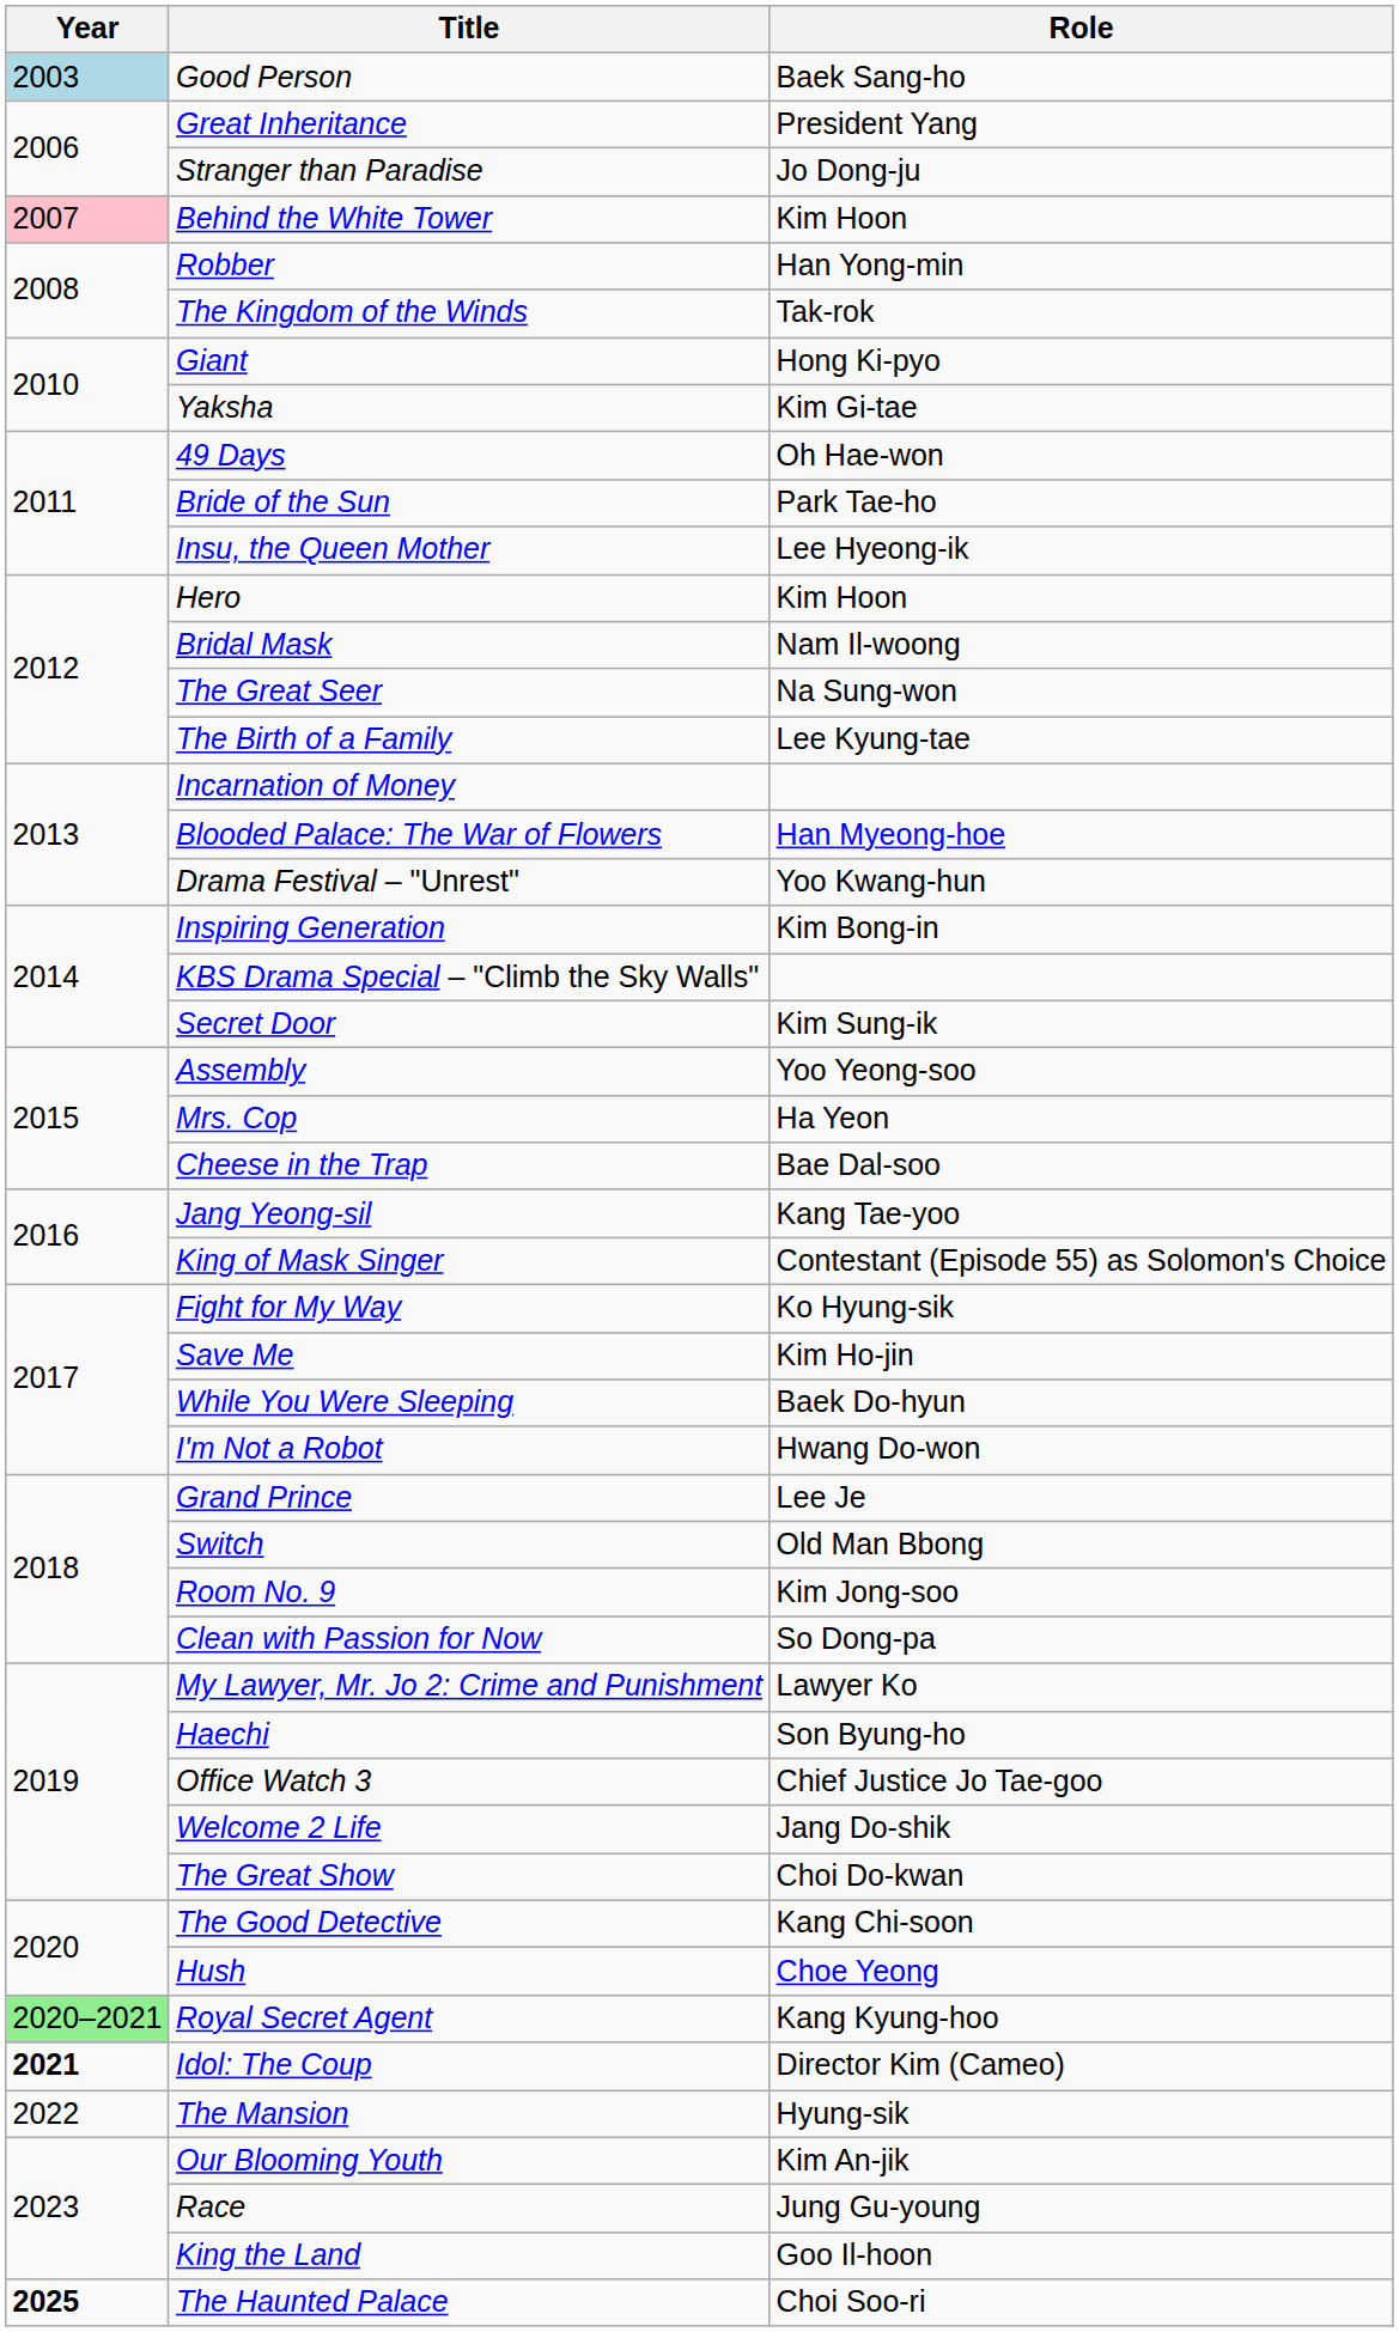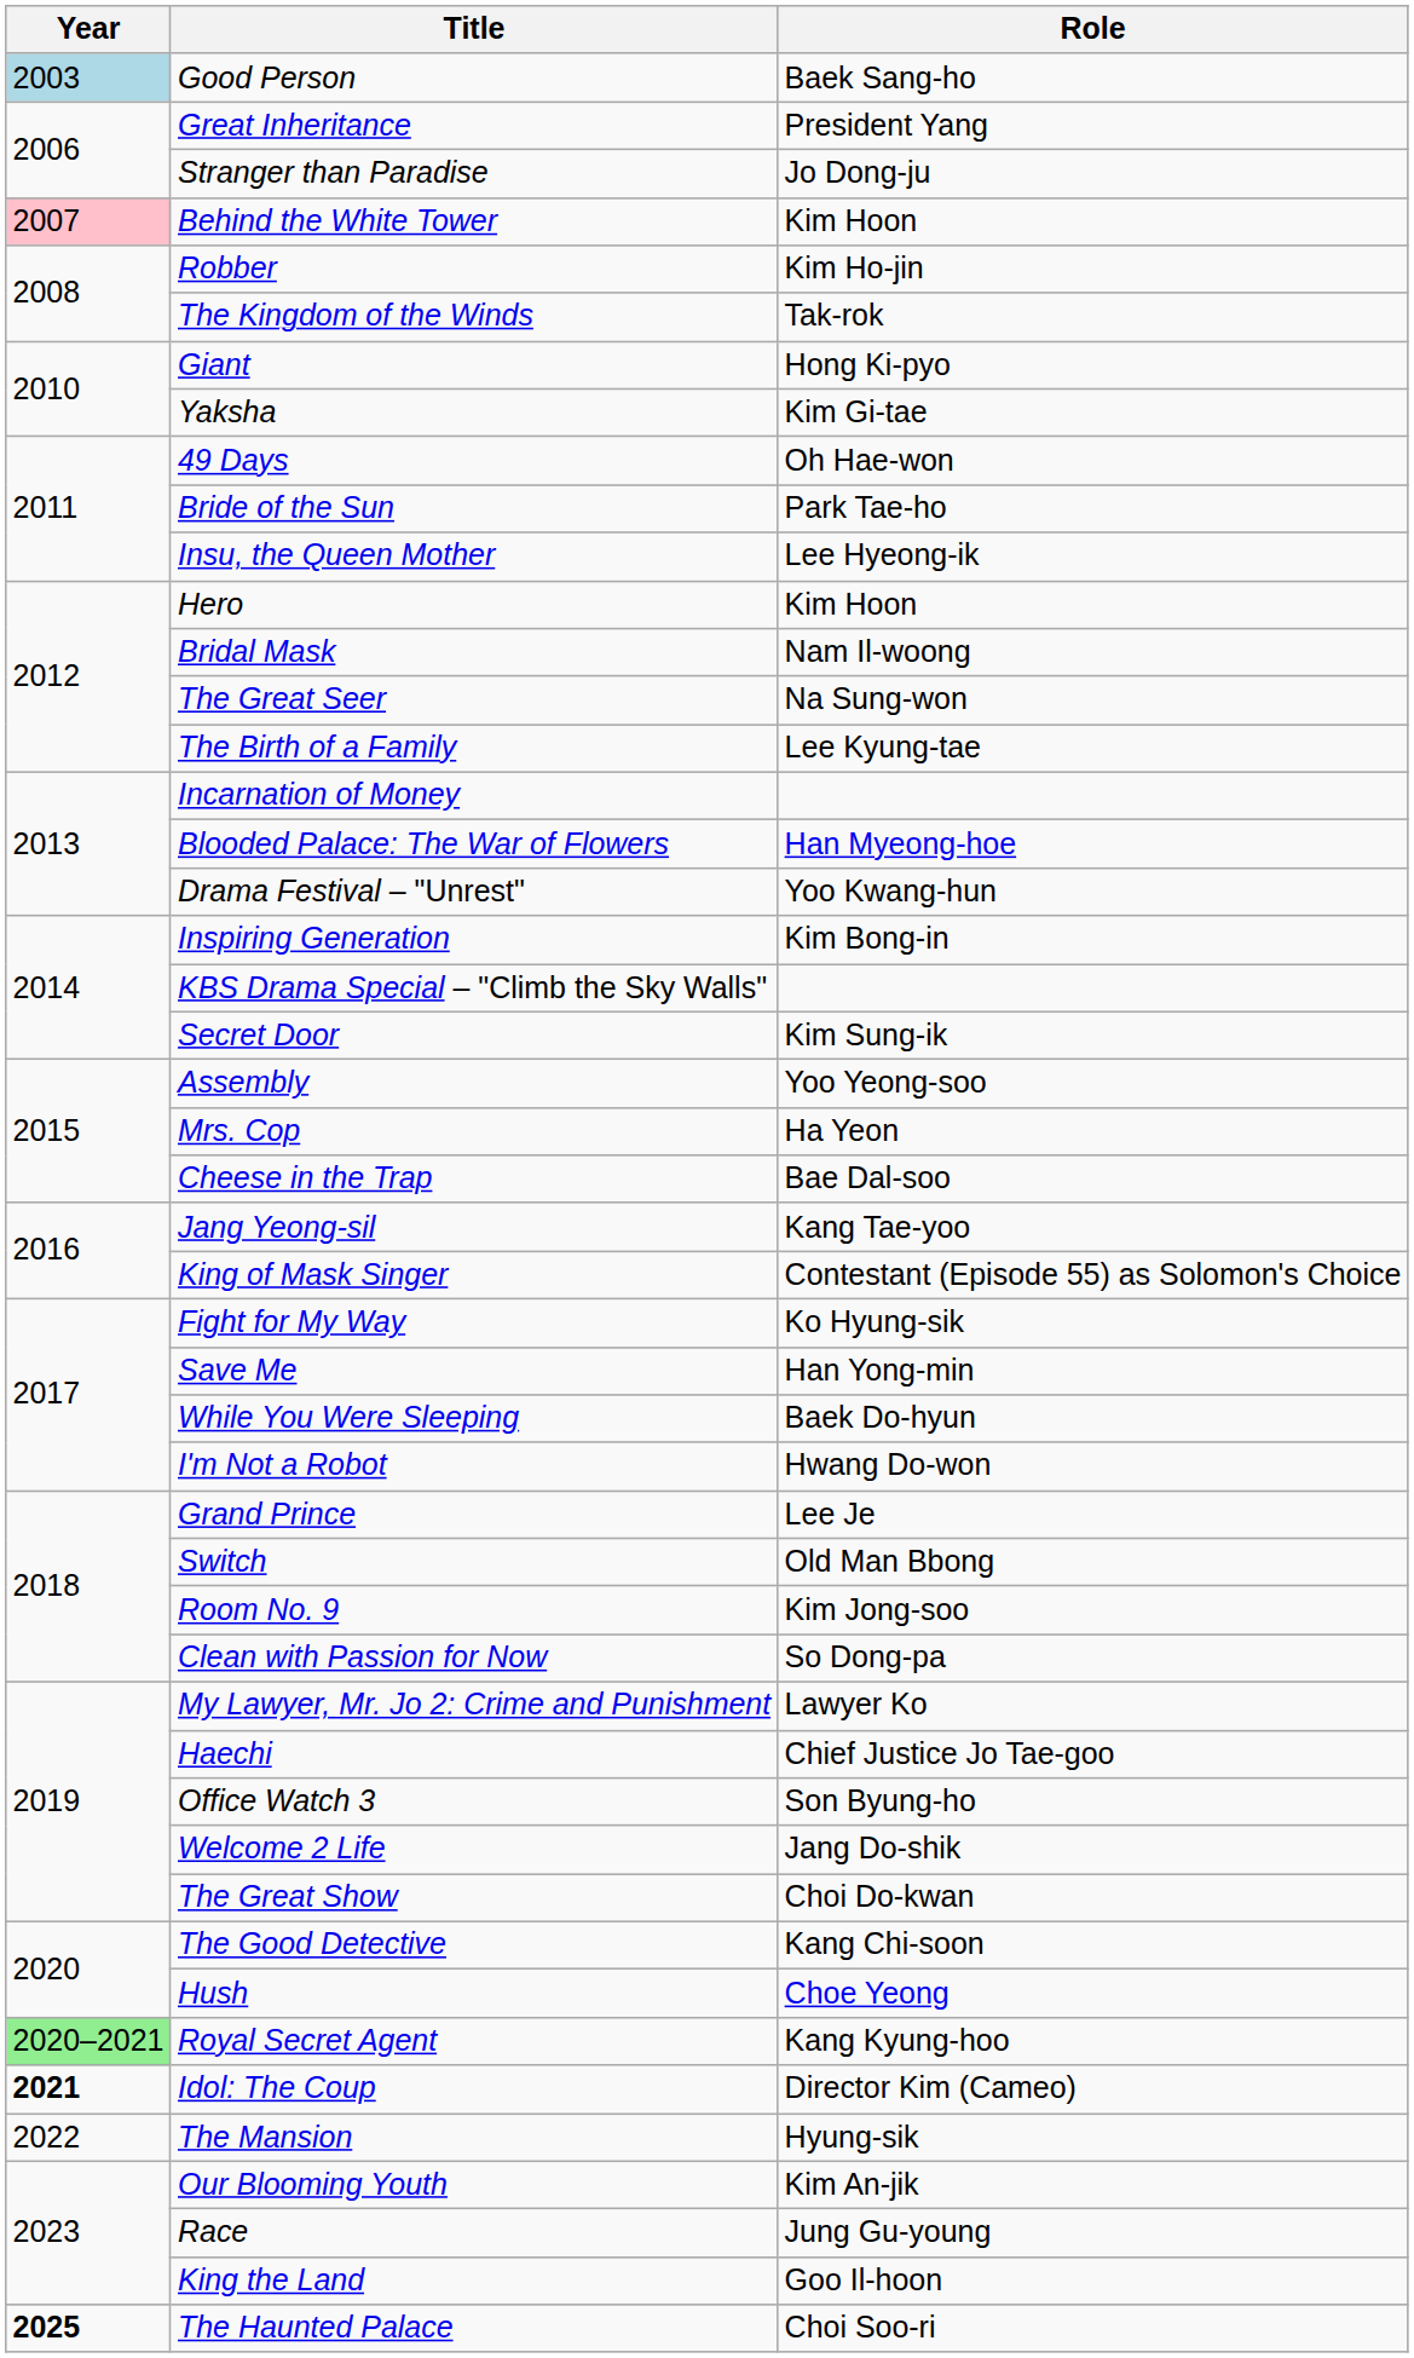Robber | Role: Han Yong-min -> Kim Ho-jin
Save Me | Role: Kim Ho-jin -> Han Yong-min
Haechi | Role: Son Byung-ho -> Chief Justice Jo Tae-goo
Office Watch 3 | Role: Chief Justice Jo Tae-goo -> Son Byung-ho
